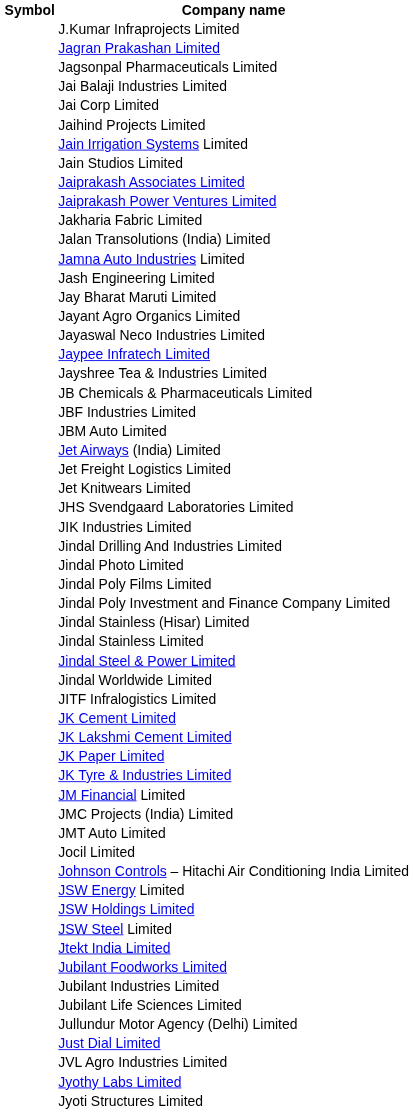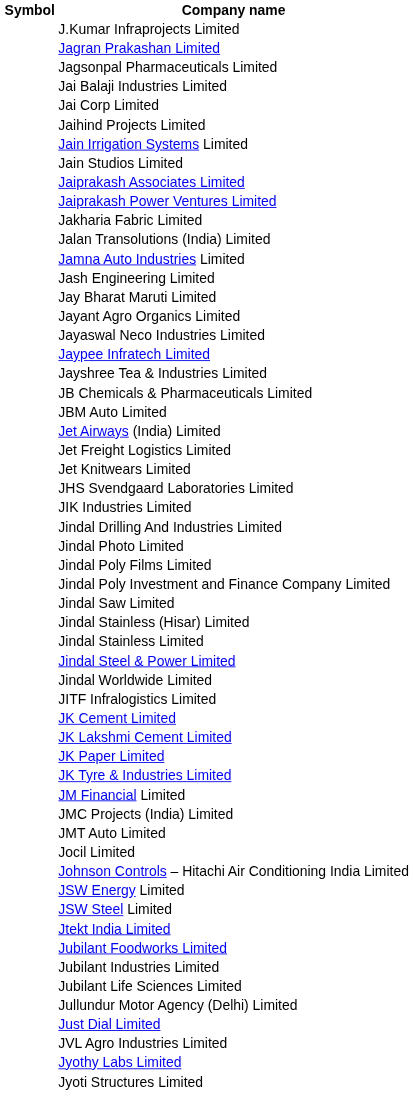- row: JBF Industries Limited
+ row: Jindal Saw Limited
- row: JSW Holdings Limited
